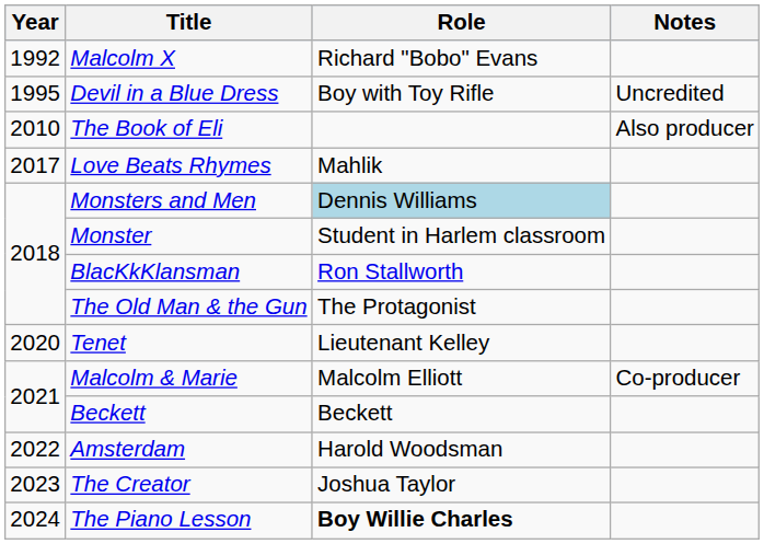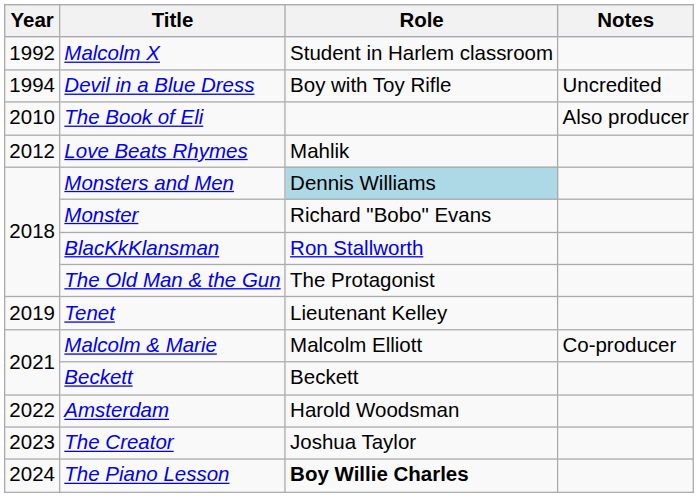Malcolm X | Role: Richard "Bobo" Evans -> Student in Harlem classroom
Devil in a Blue Dress | Year: 1995 -> 1994
Love Beats Rhymes | Year: 2017 -> 2012
Monster | Role: Student in Harlem classroom -> Richard "Bobo" Evans
Tenet | Year: 2020 -> 2019
